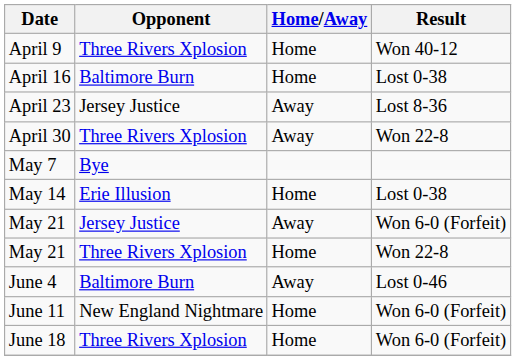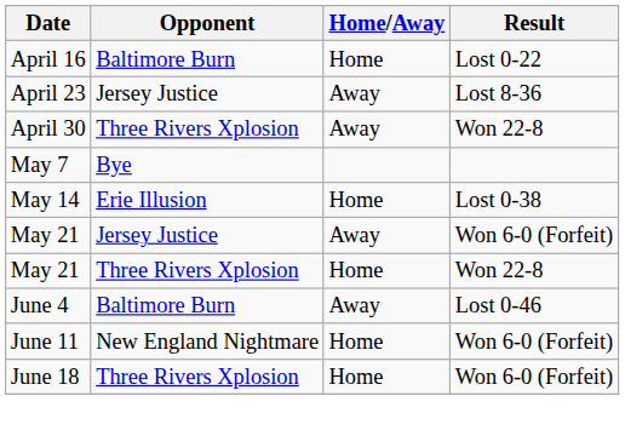- row: April 9 | Three Rivers Xplosion | Home | Won 40-12
April 16 | Result: Lost 0-38 -> Lost 0-22
